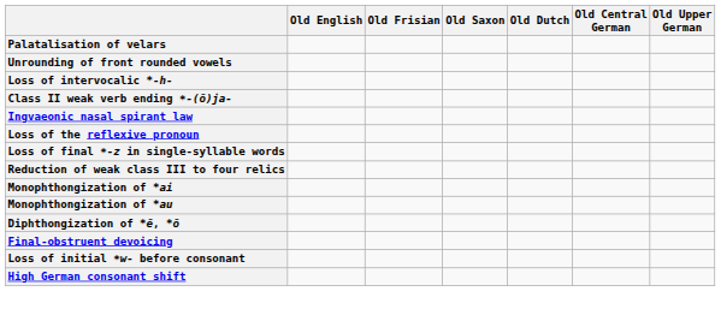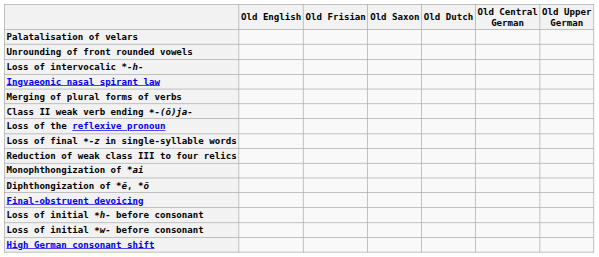rows swapped: Class II weak verb ending *-(ō)ja- <-> Ingvaeonic nasal spirant law
+ row: Merging of plural forms of verbs
- row: Monophthongization of *au
+ row: Loss of initial *h- before consonant
